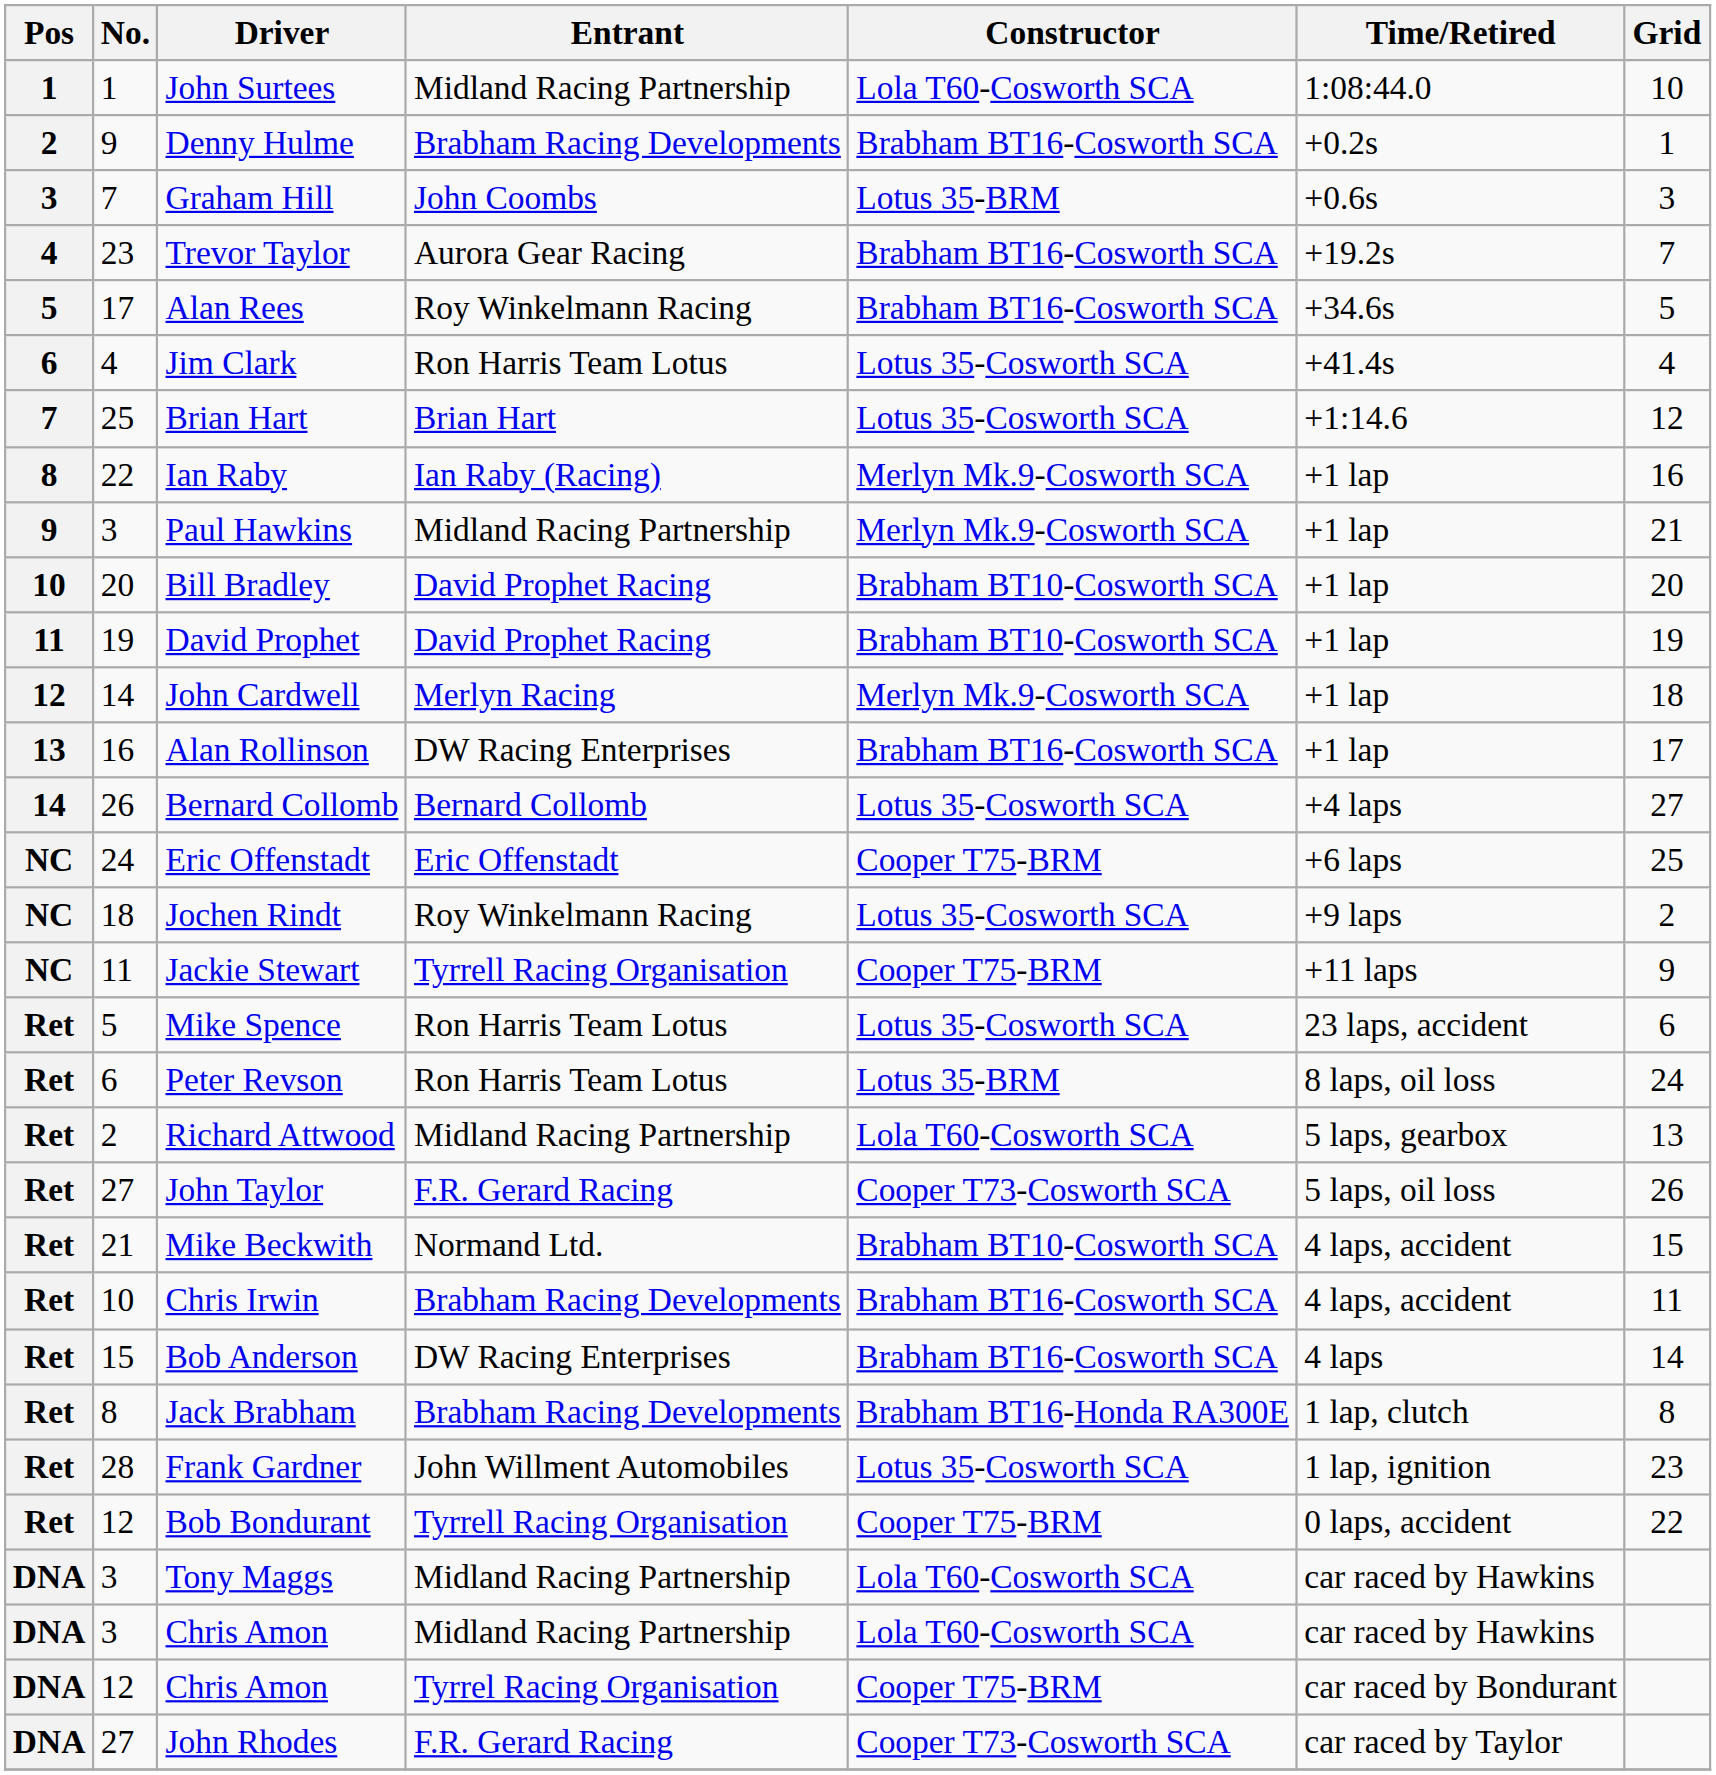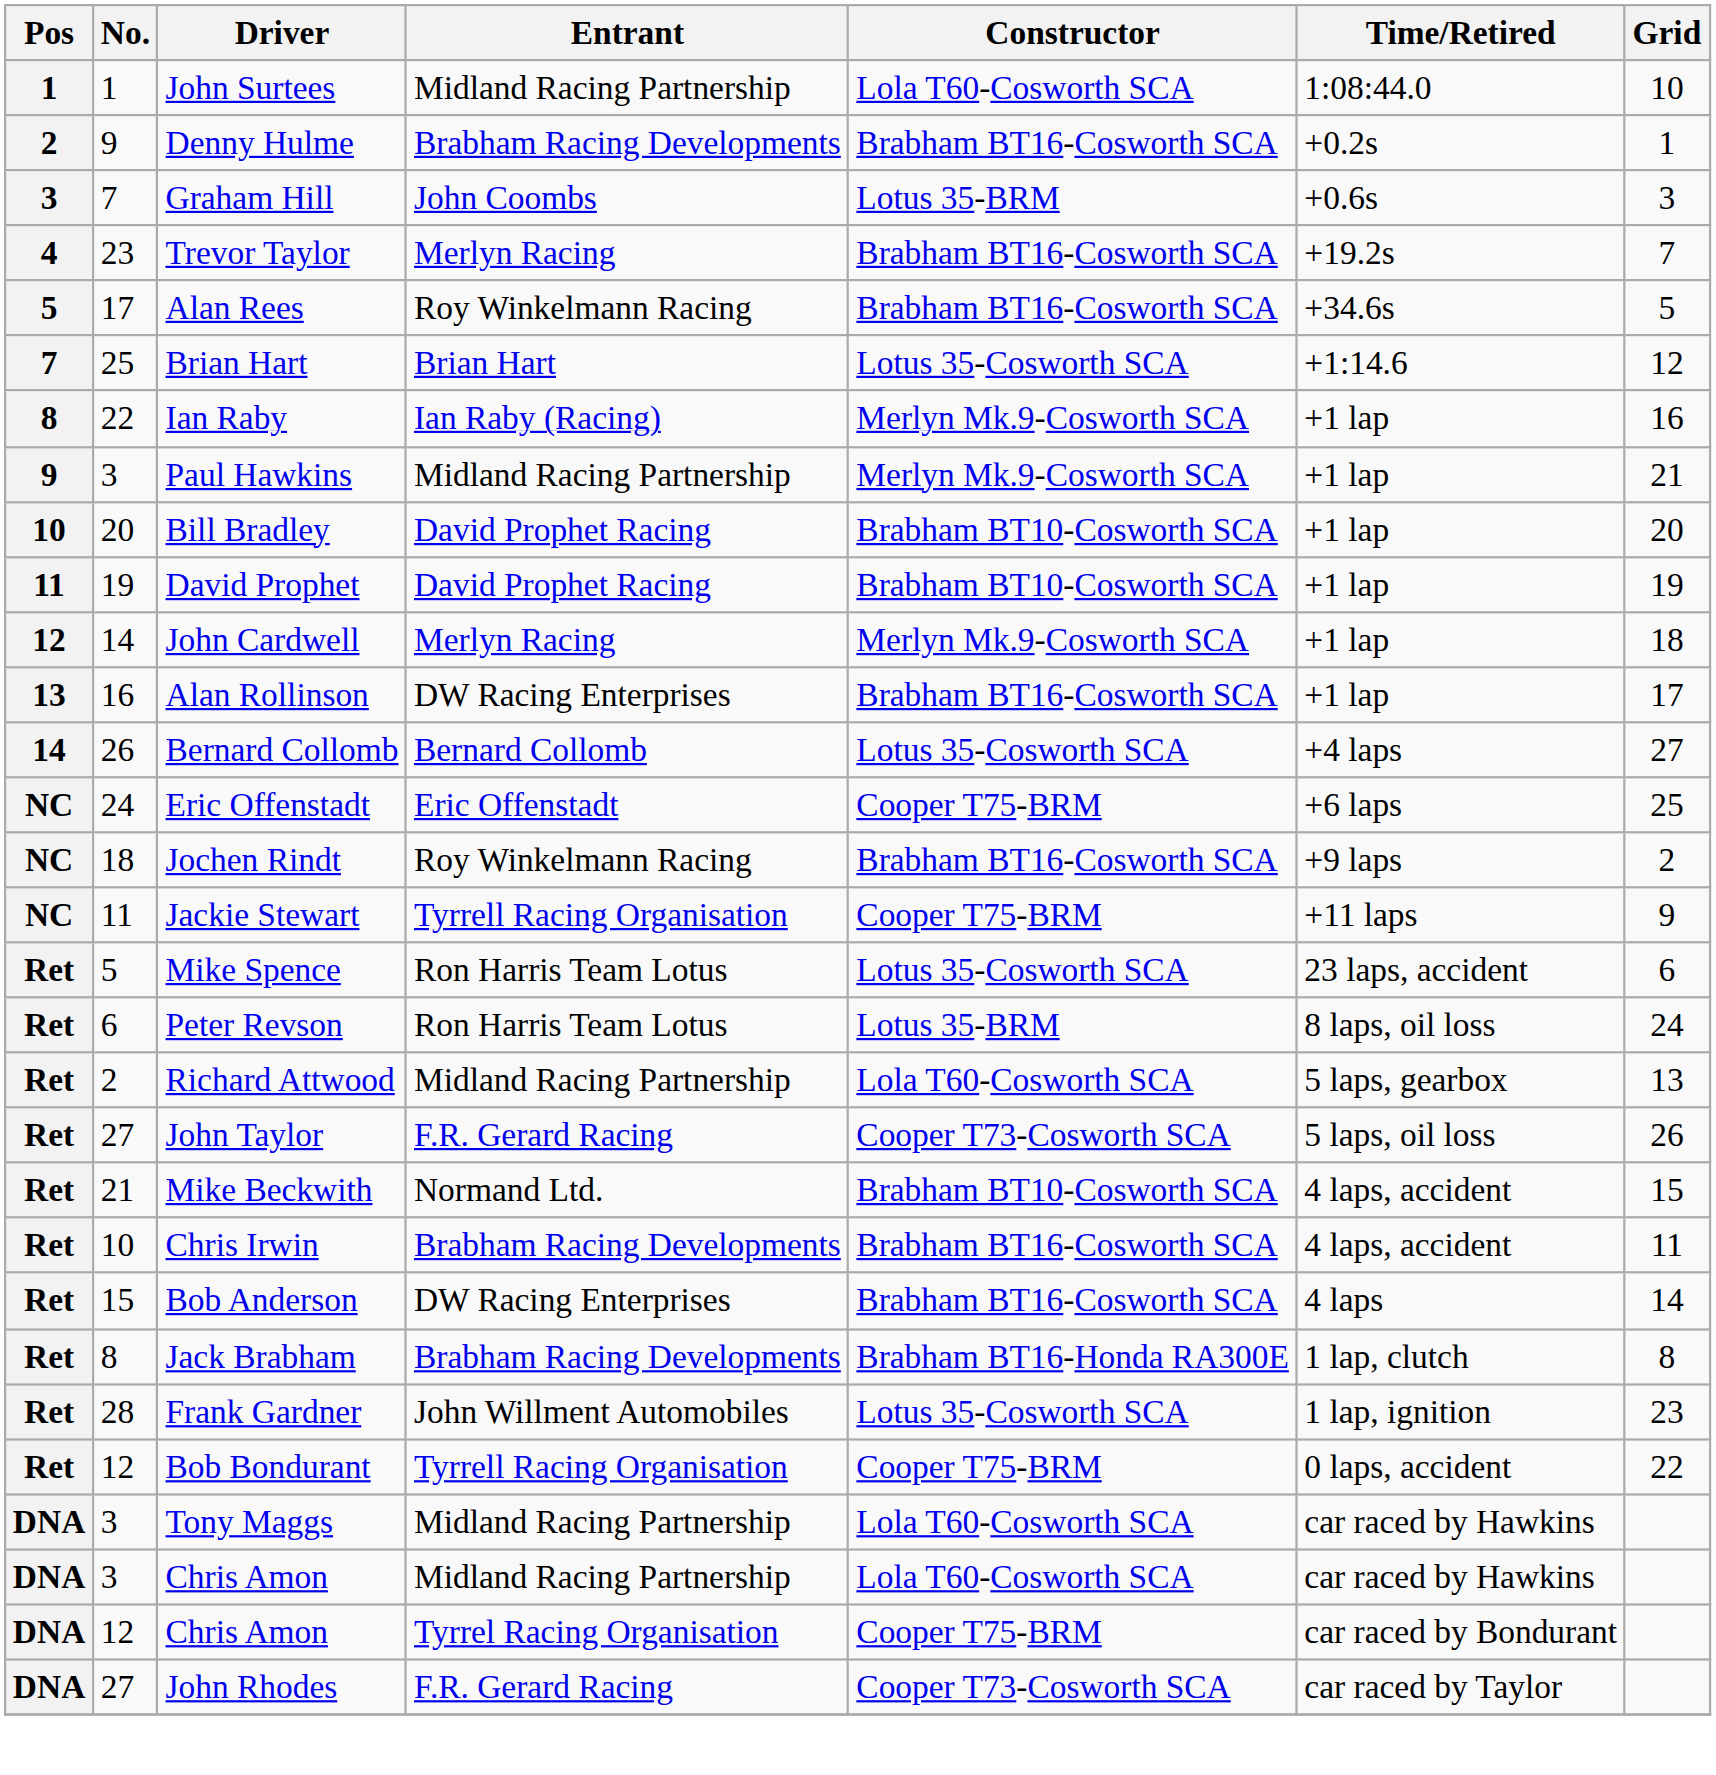Trevor Taylor | Entrant: Aurora Gear Racing -> Merlyn Racing
- row: 6 | 4 | Jim Clark | Ron Harris Team Lotus | Lotus 35-Cosworth SCA | +41.4s | 4
Jochen Rindt | Constructor: Lotus 35-Cosworth SCA -> Brabham BT16-Cosworth SCA
